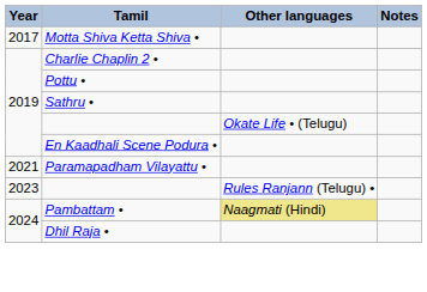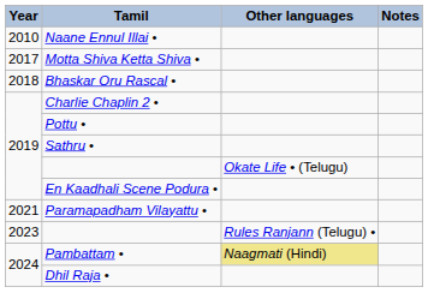+ row: 2010 | Naane Ennul Illai •
+ row: 2018 | Bhaskar Oru Rascal •
